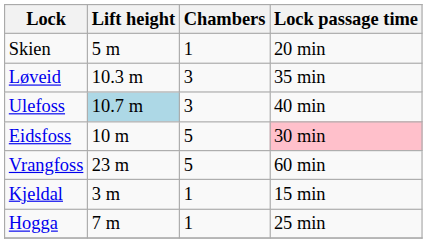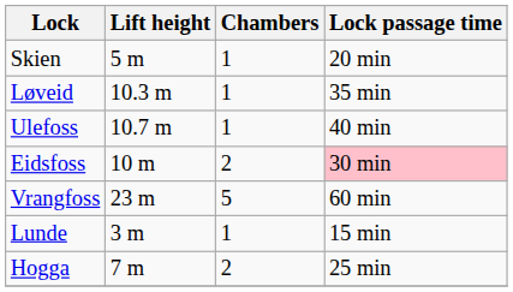Løveid | Chambers: 3 -> 1
Ulefoss | Lift height: lightblue background -> no background
Ulefoss | Chambers: 3 -> 1
Eidsfoss | Chambers: 5 -> 2
+ row: Lunde | 3 m | 1 | 15 min
- row: Kjeldal | 3 m | 1 | 15 min
Hogga | Chambers: 1 -> 2
